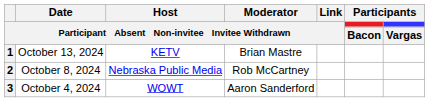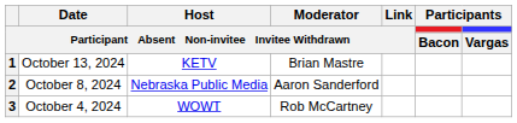2 | Moderator / Participant Absent Non-invitee Invitee Withdrawn: Rob McCartney -> Aaron Sanderford
3 | Moderator / Participant Absent Non-invitee Invitee Withdrawn: Aaron Sanderford -> Rob McCartney
